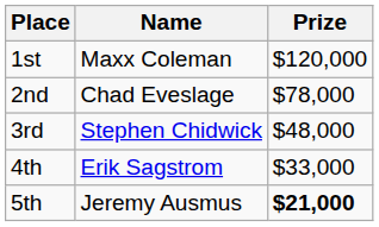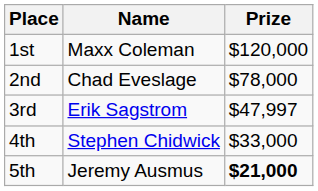3rd | Name: Stephen Chidwick -> Erik Sagstrom
3rd | Prize: $48,000 -> $47,997
4th | Name: Erik Sagstrom -> Stephen Chidwick
